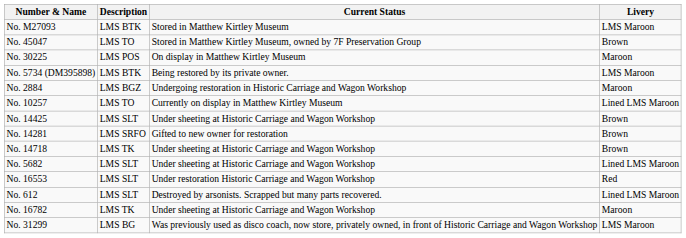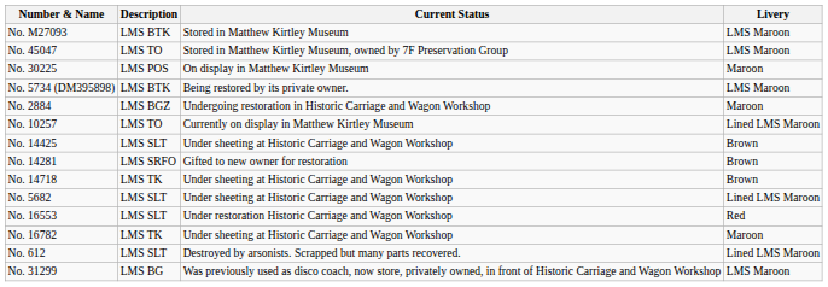No. 45047 | Livery: Brown -> LMS Maroon
rows swapped: No. 16782 <-> No. 612
